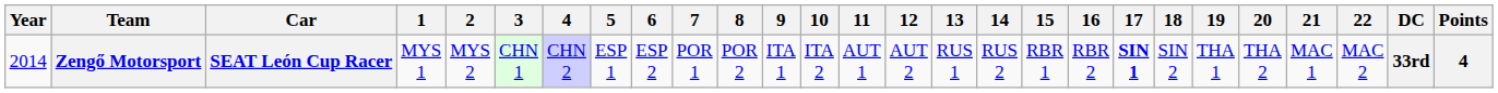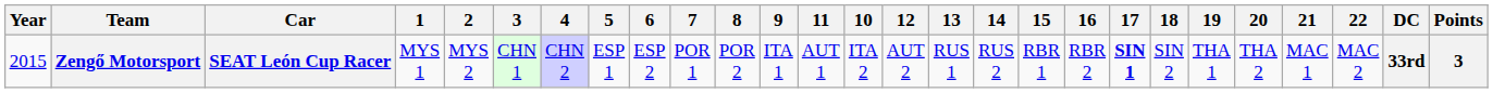columns swapped: 10 <-> 11
Zengő Motorsport | Year: 2014 -> 2015
Zengő Motorsport | Points: 4 -> 3
